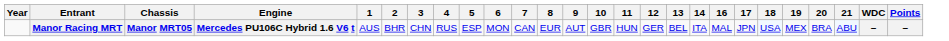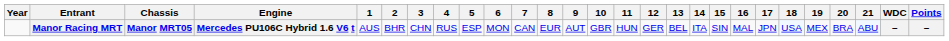+ column: 15 | SIN
